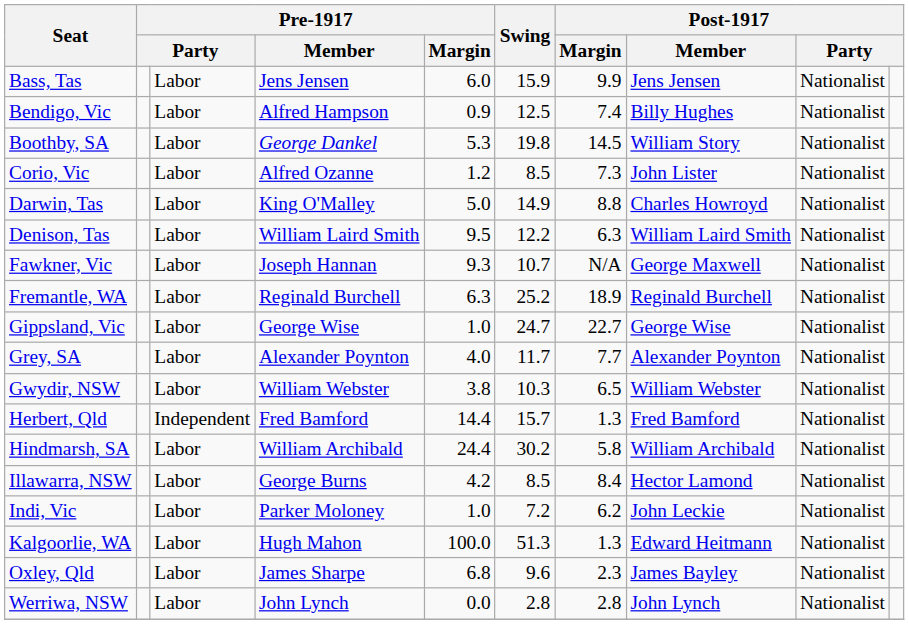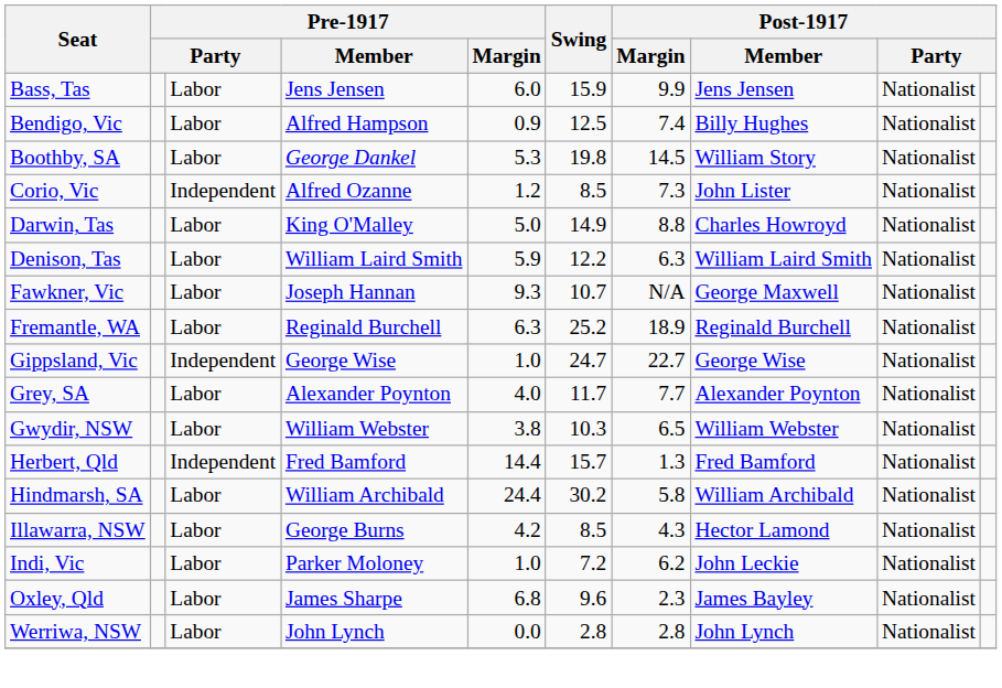Corio, Vic | column 3: Labor -> Independent
Denison, Tas | Pre-1917 / Margin: 9.5 -> 5.9
Gippsland, Vic | column 3: Labor -> Independent
Illawarra, NSW | Post-1917 / Margin: 8.4 -> 4.3
- row: Kalgoorlie, WA | Labor | Hugh Mahon | 100.0 | 51.3 | 1.3 | Edward Heitmann | Nationalist
